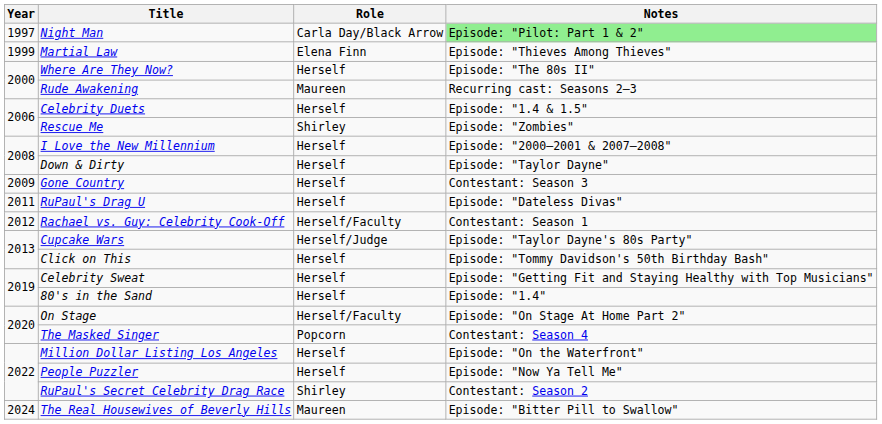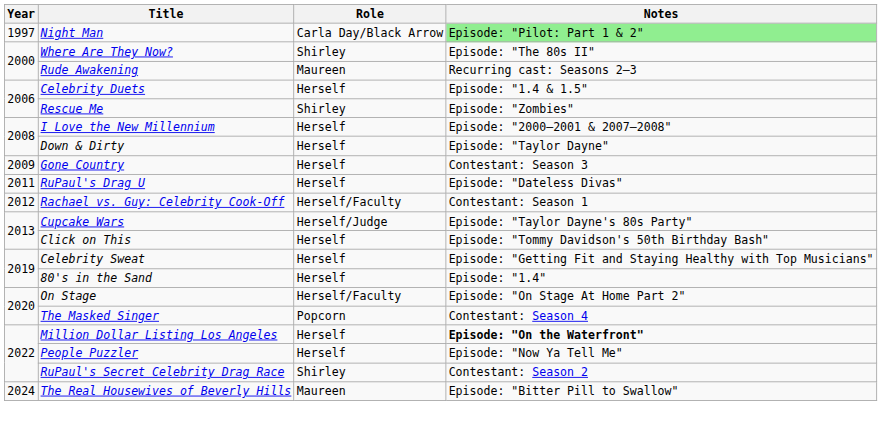- row: 1999 | Martial Law | Elena Finn | Episode: "Thieves Among Thieves"
Where Are They Now? | Role: Herself -> Shirley
Million Dollar Listing Los Angeles | Notes: normal -> bold
